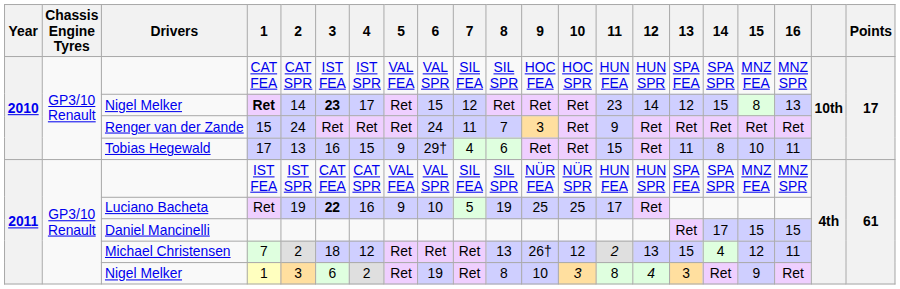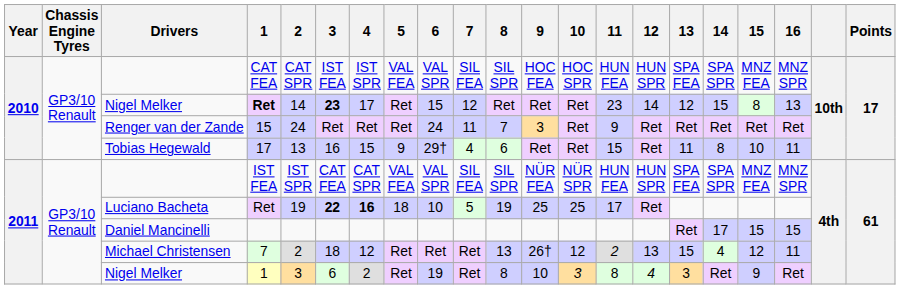Luciano Bacheta / Ret | 4: normal -> bold
Luciano Bacheta / Ret | 5: 9 -> 18
